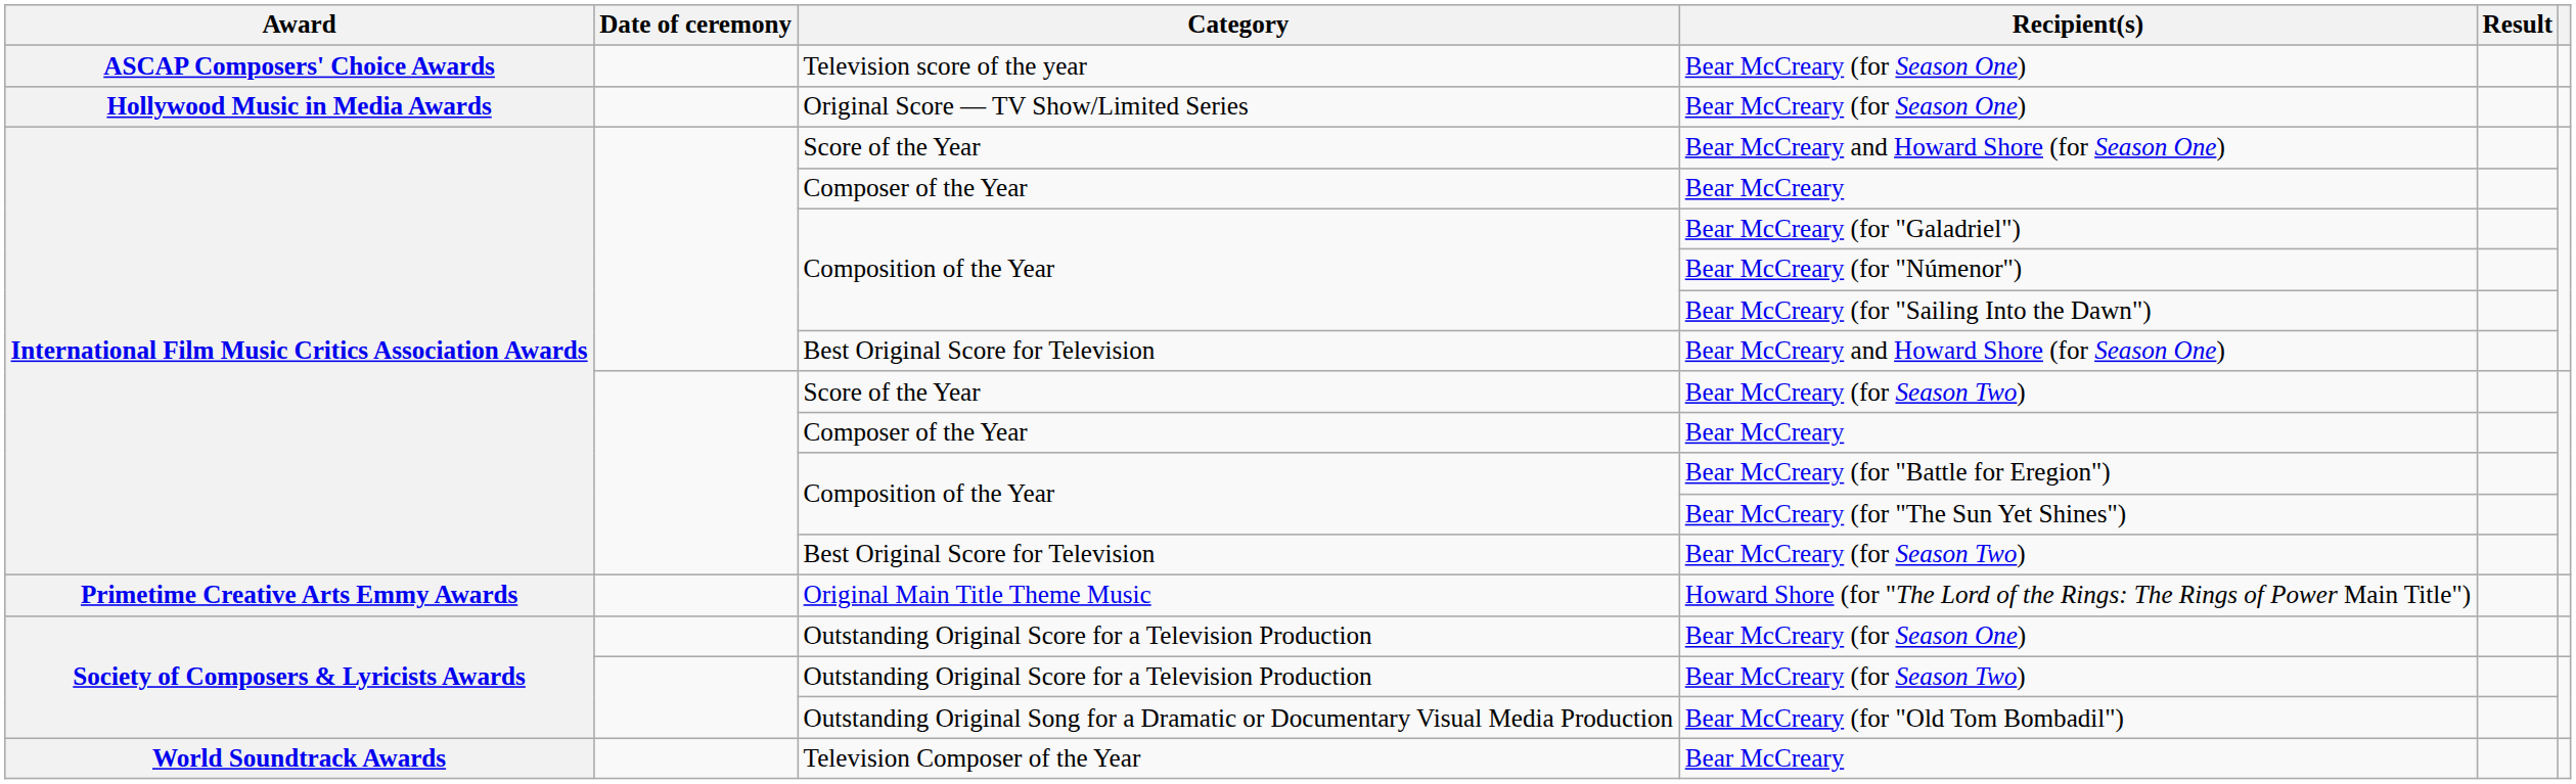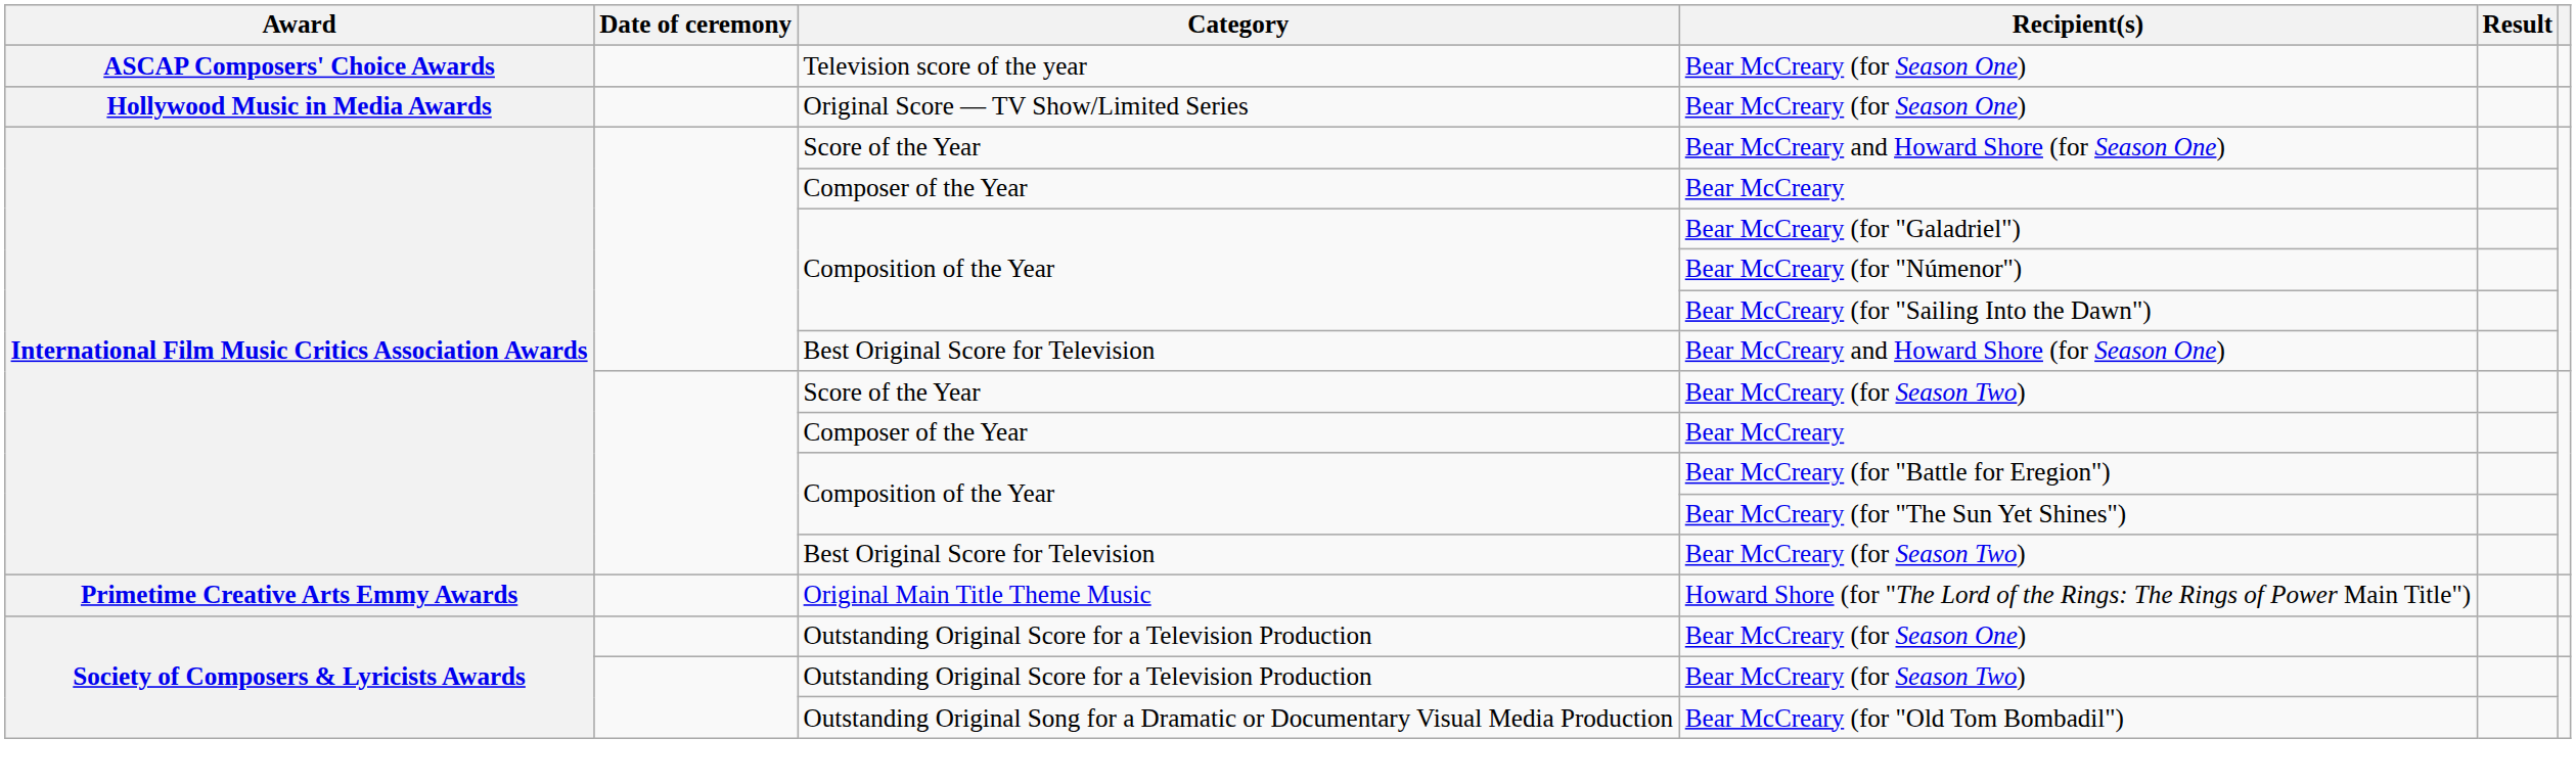- row: World Soundtrack Awards | Television Composer of the Year | Bear McCreary
